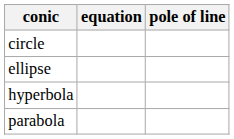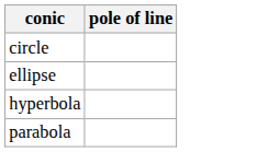- column: equation
